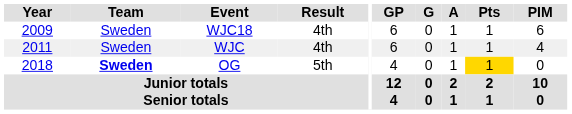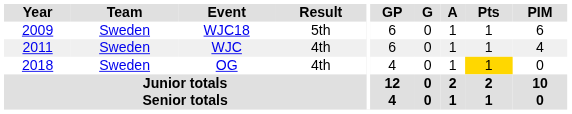WJC18 | Result: 4th -> 5th
OG | Team: bold -> normal
OG | Result: 5th -> 4th
